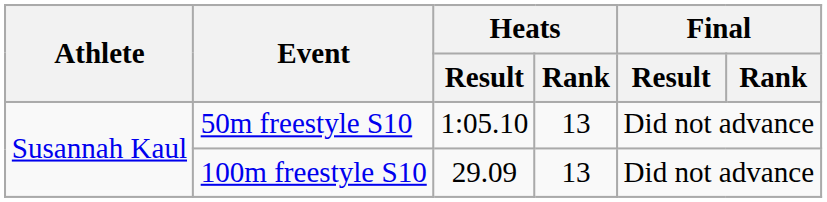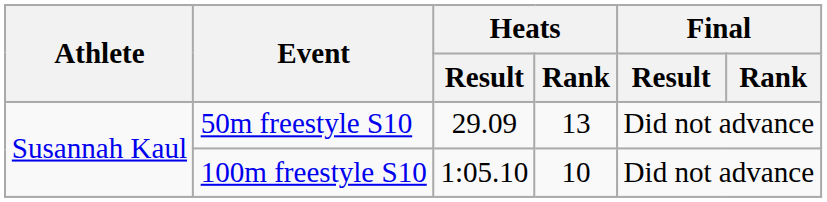50m freestyle S10 | Heats / Result: 1:05.10 -> 29.09
100m freestyle S10 | Heats / Result: 29.09 -> 1:05.10
100m freestyle S10 | Heats / Rank: 13 -> 10
